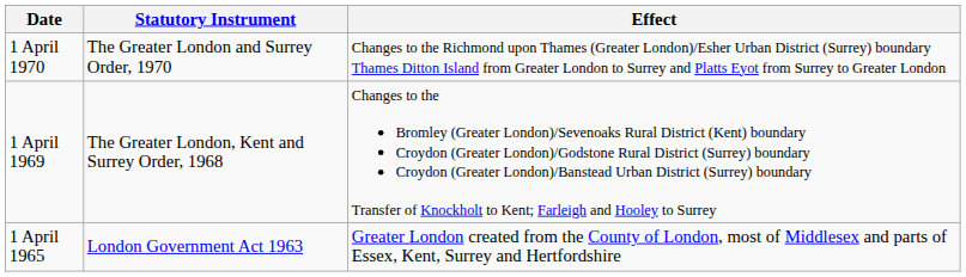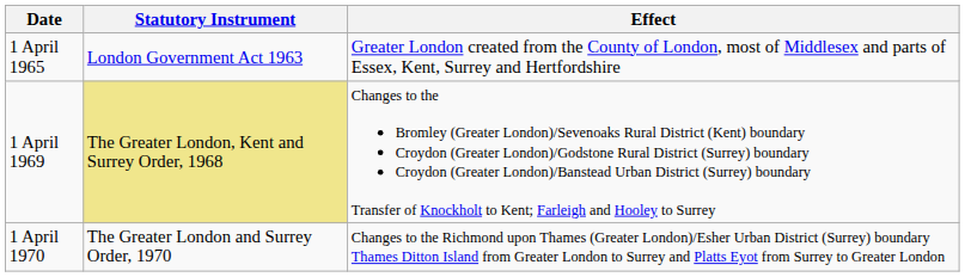rows swapped: 1 April 1965 <-> 1 April 1970
1 April 1969 | Statutory Instrument: no background -> khaki background
